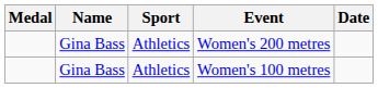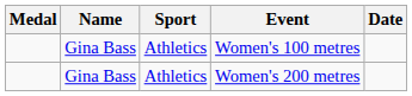rows swapped: Women's 100 metres <-> Women's 200 metres
